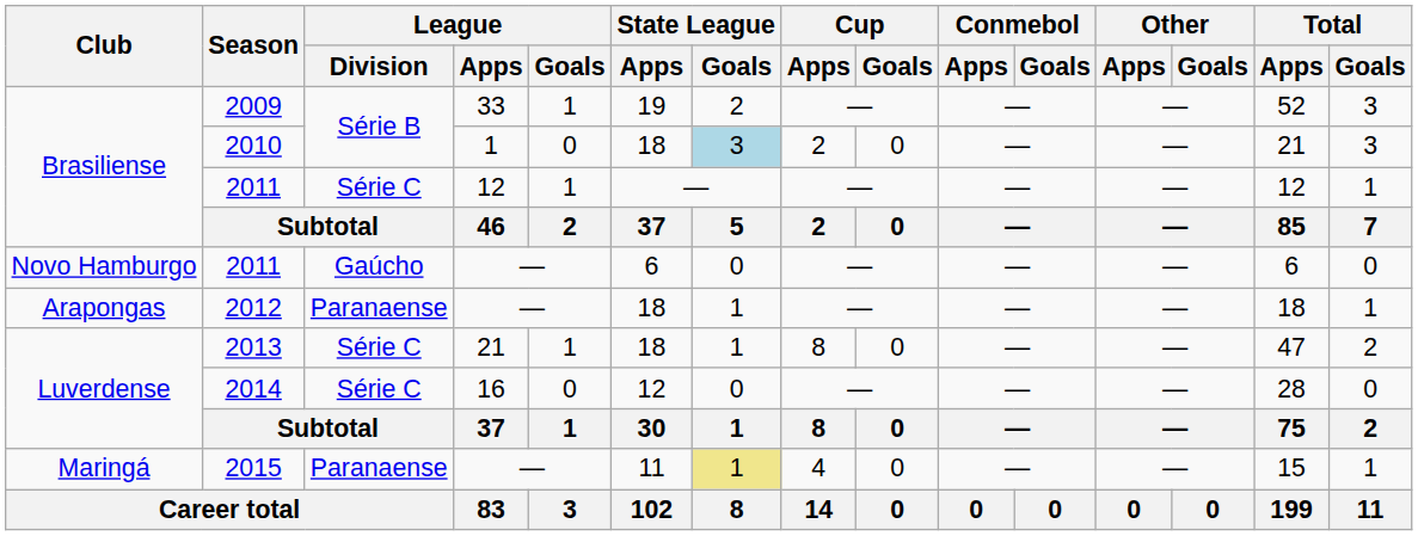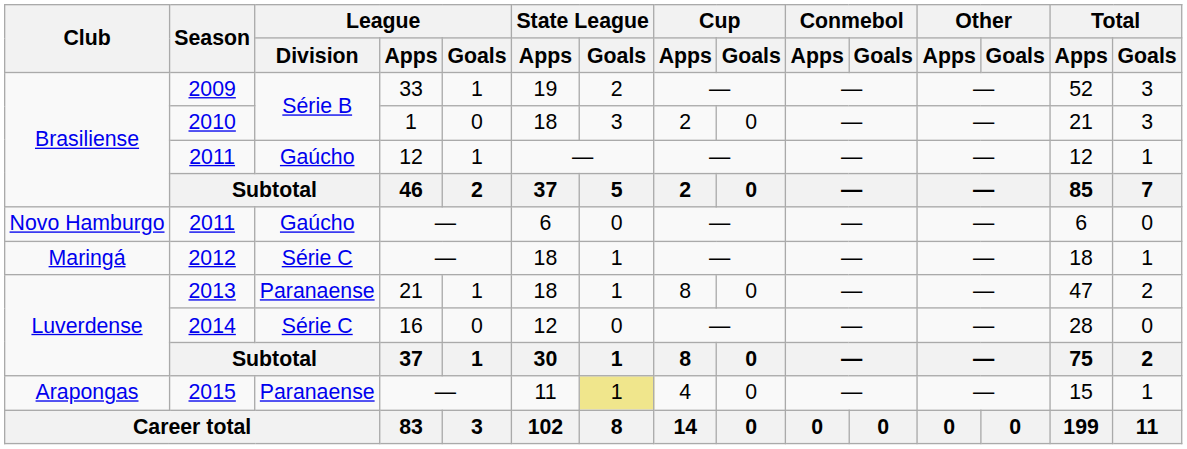2010 | State League / Goals: lightblue background -> no background
2011 / 12 | League / Division: Série C -> Gaúcho
2012 | Club: Arapongas -> Maringá
2012 | League / Division: Paranaense -> Série C
2013 | League / Division: Série C -> Paranaense
2015 | Club: Maringá -> Arapongas
